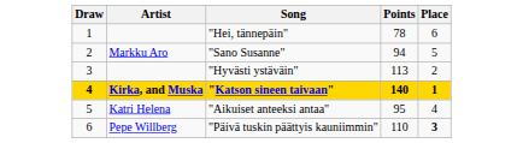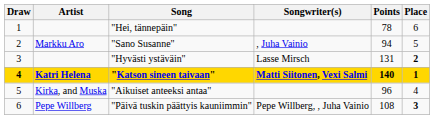+ column: Songwriter(s) | , Juha Vainio | Lasse Mirsch | Matti Siitonen, Vexi Salmi | Pepe Willberg, , Juha Vainio
"Hyvästi ystäväin" | Points: 113 -> 131
"Hyvästi ystäväin" | Place: normal -> bold
"Katson sineen taivaan" | Artist: Kirka, and Muska -> Katri Helena
"Aikuiset anteeksi antaa" | Artist: Katri Helena -> Kirka, and Muska
"Aikuiset anteeksi antaa" | Points: 95 -> 96
"Päivä tuskin päättyis kauniimmin" | Points: 110 -> 108
